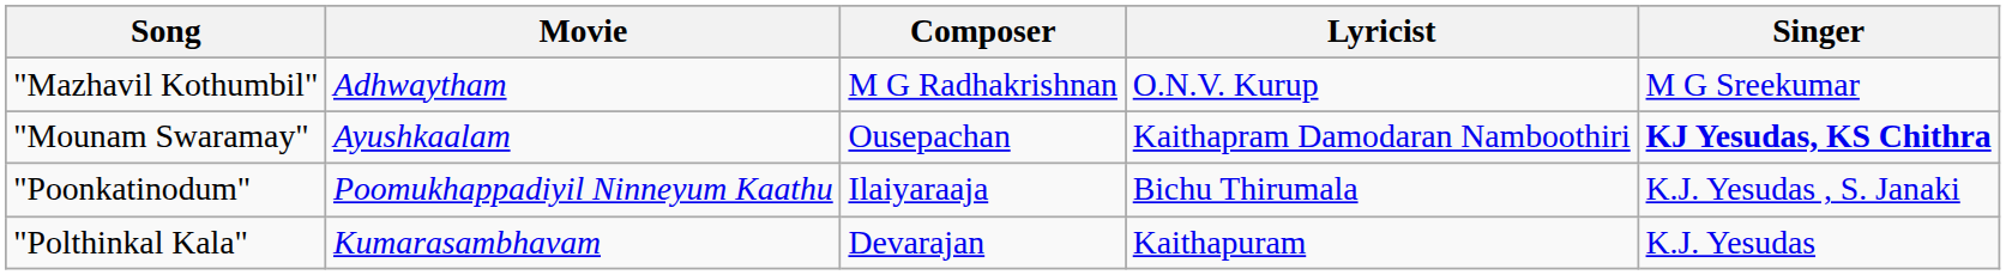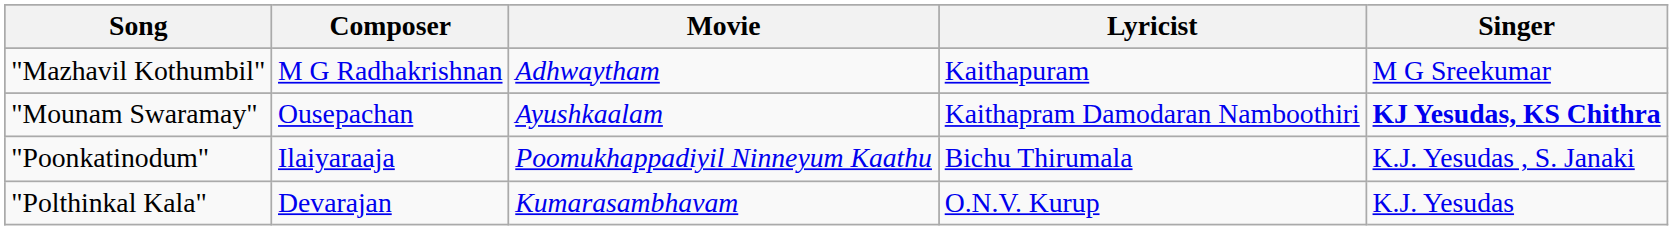columns swapped: Movie <-> Composer
"Mazhavil Kothumbil" | Lyricist: O.N.V. Kurup -> Kaithapuram
"Polthinkal Kala" | Lyricist: Kaithapuram -> O.N.V. Kurup
